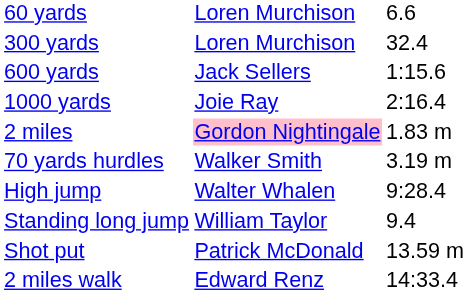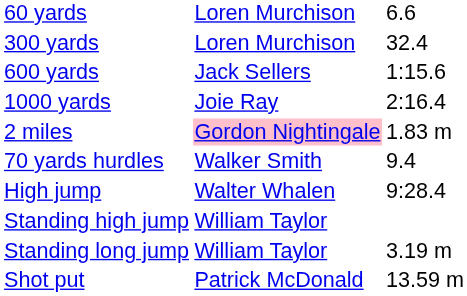70 yards hurdles | column 3: 3.19 m -> 9.4
+ row: Standing high jump | William Taylor
Standing long jump | column 3: 9.4 -> 3.19 m
- row: 2 miles walk | Edward Renz | 14:33.4
